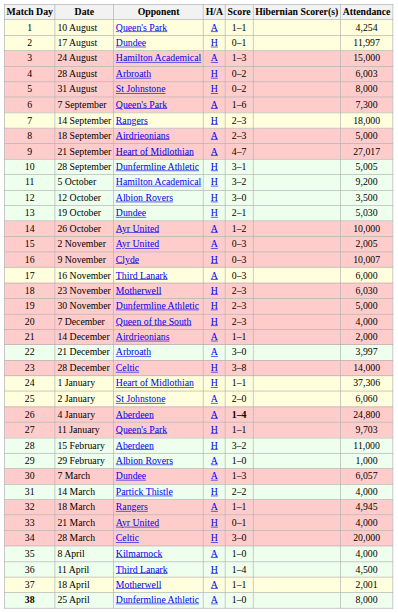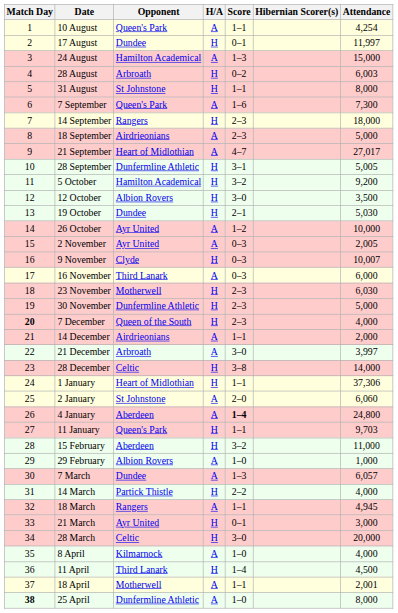31 August | Score: 0–2 -> 1–1
7 December | Match Day: normal -> bold
21 March | Attendance: 4,000 -> 3,000
